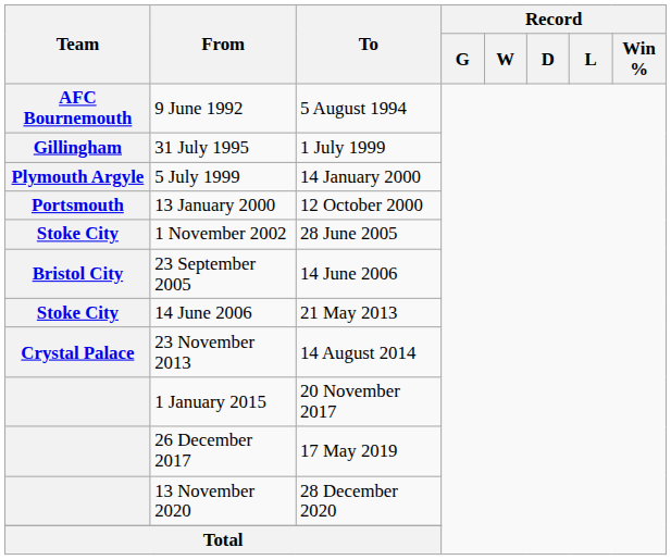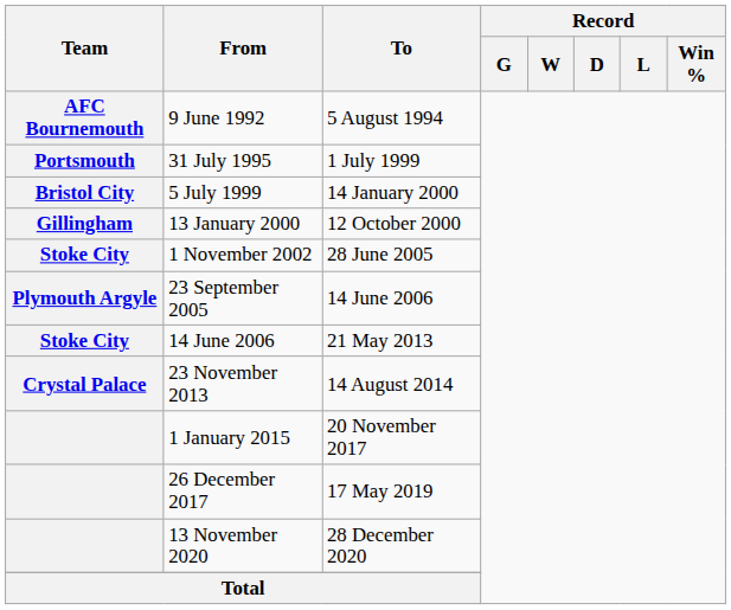31 July 1995 | Team: Gillingham -> Portsmouth
5 July 1999 | Team: Plymouth Argyle -> Bristol City
13 January 2000 | Team: Portsmouth -> Gillingham
23 September 2005 | Team: Bristol City -> Plymouth Argyle
